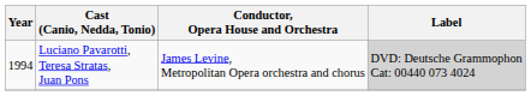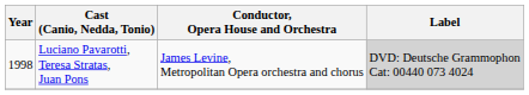Luciano Pavarotti, Teresa Stratas, Juan Pons | Year: 1994 -> 1998
